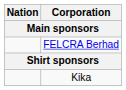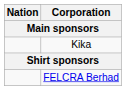rows swapped: FELCRA Berhad <-> Kika
